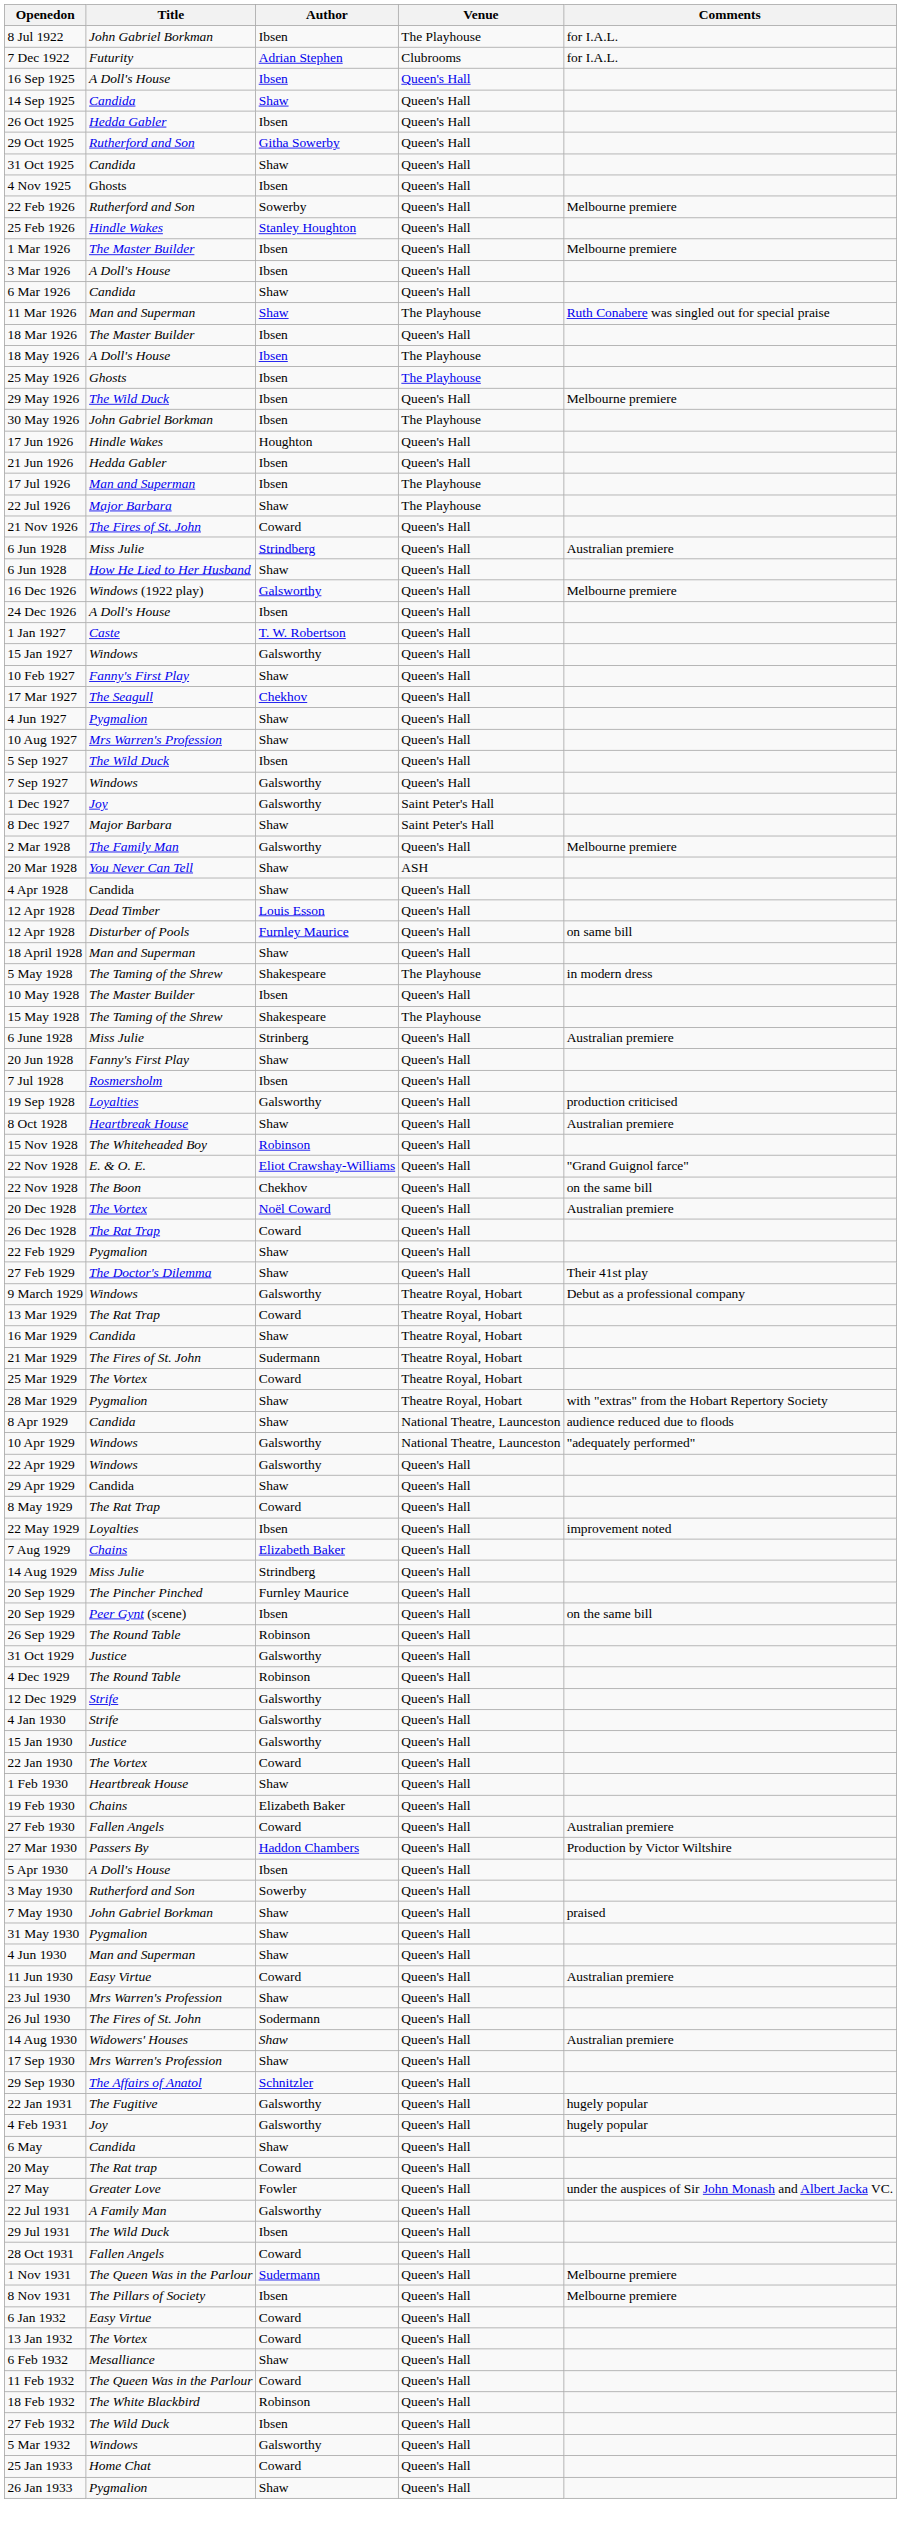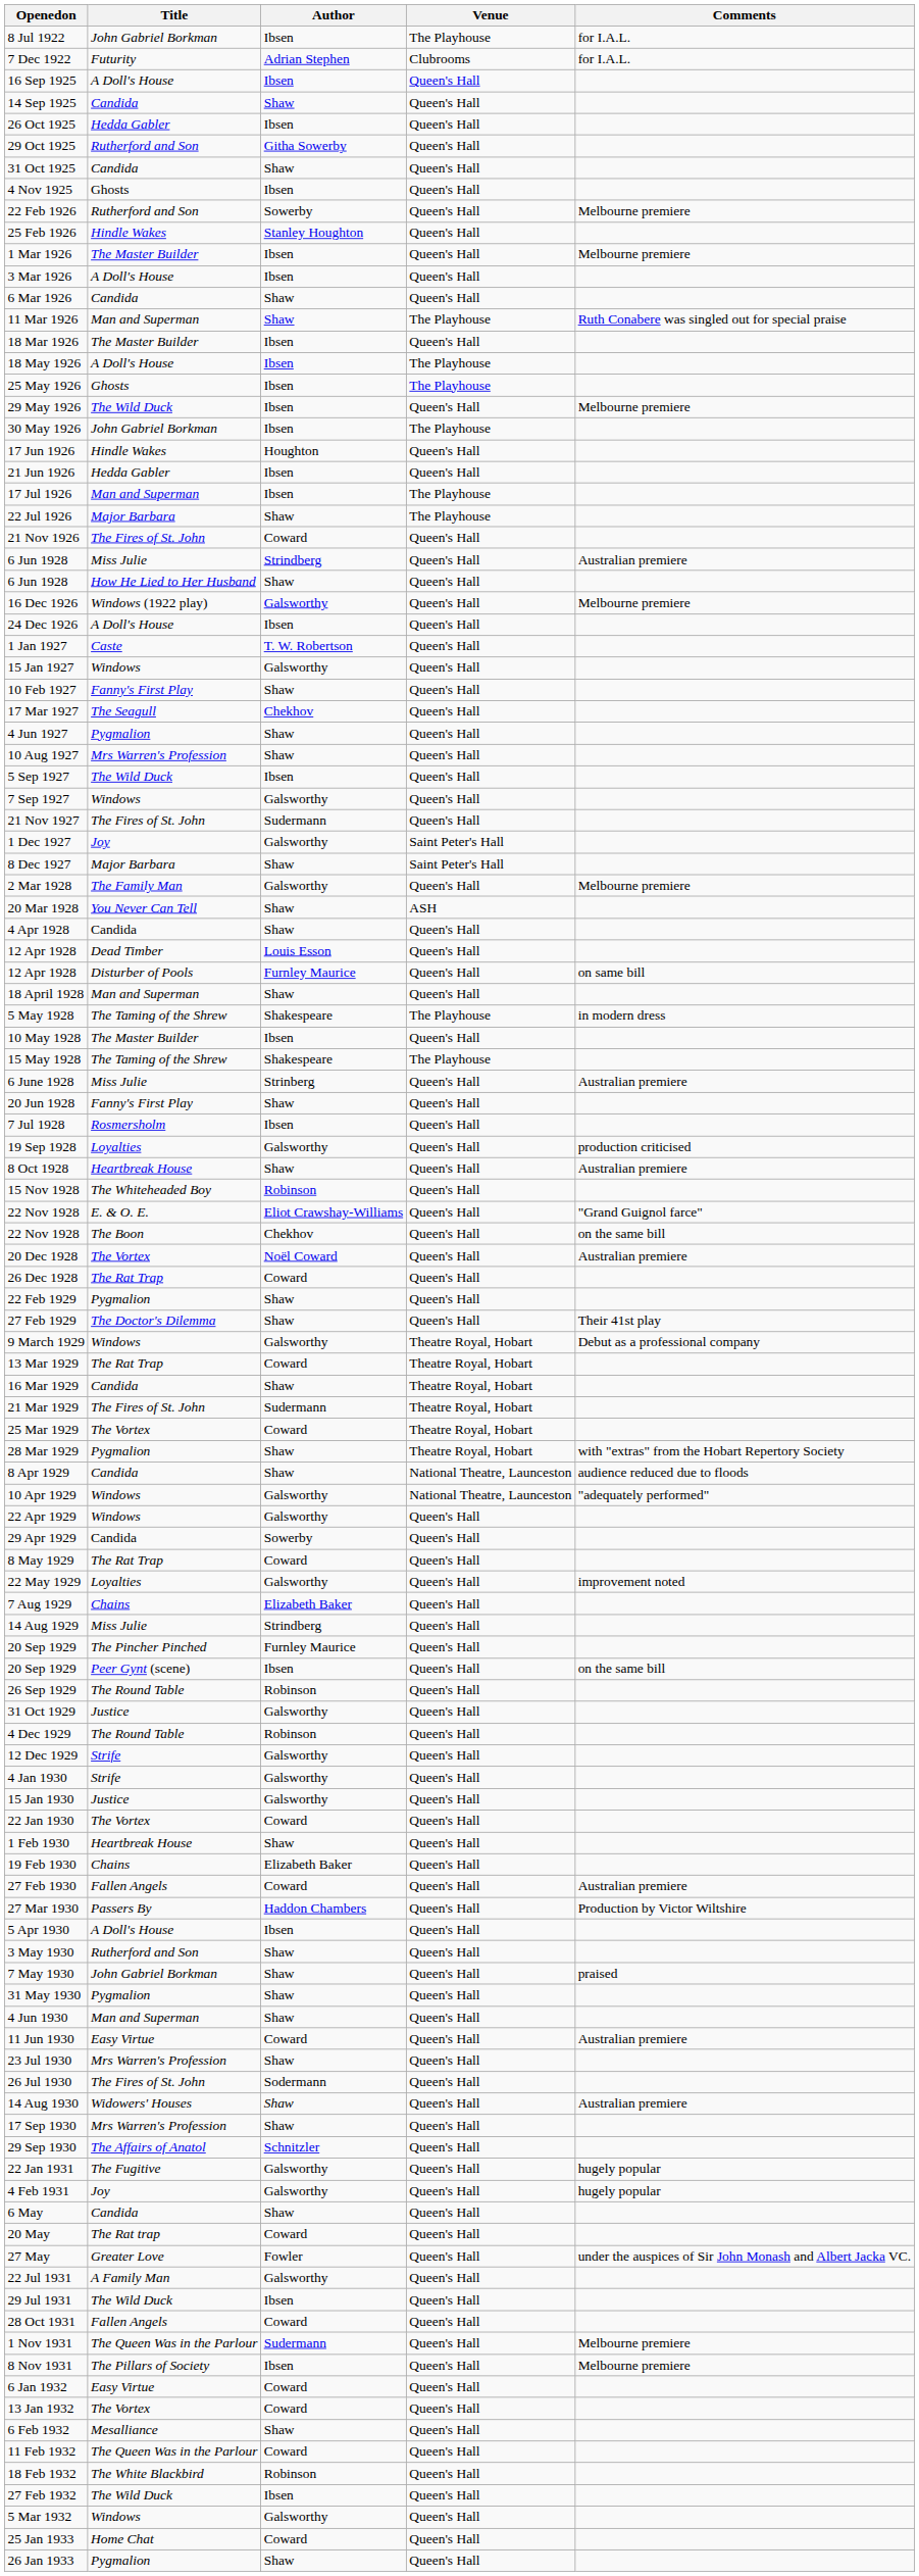+ row: 21 Nov 1927 | The Fires of St. John | Sudermann | Queen's Hall
29 Apr 1929 | Author: Shaw -> Sowerby
22 May 1929 | Author: Ibsen -> Galsworthy
3 May 1930 | Author: Sowerby -> Shaw
